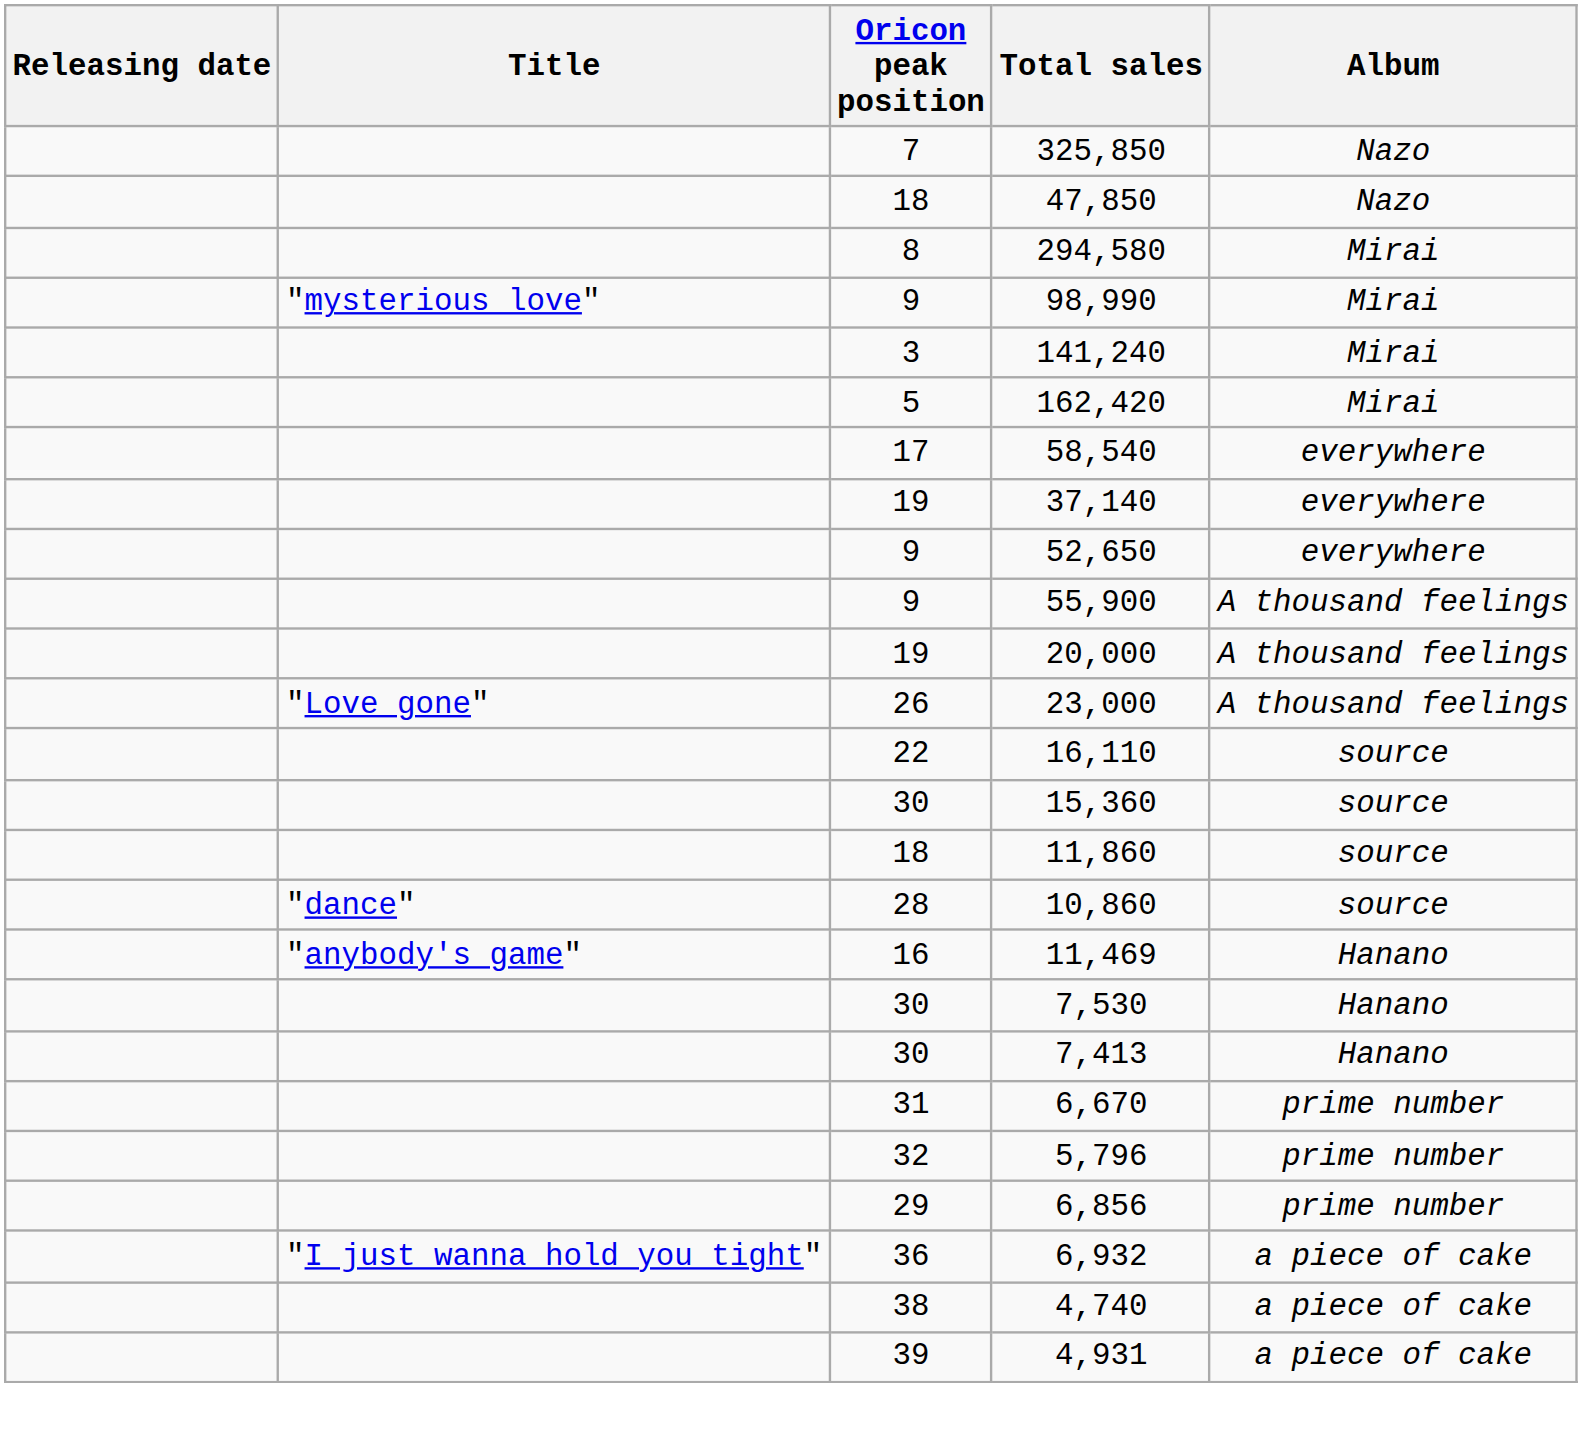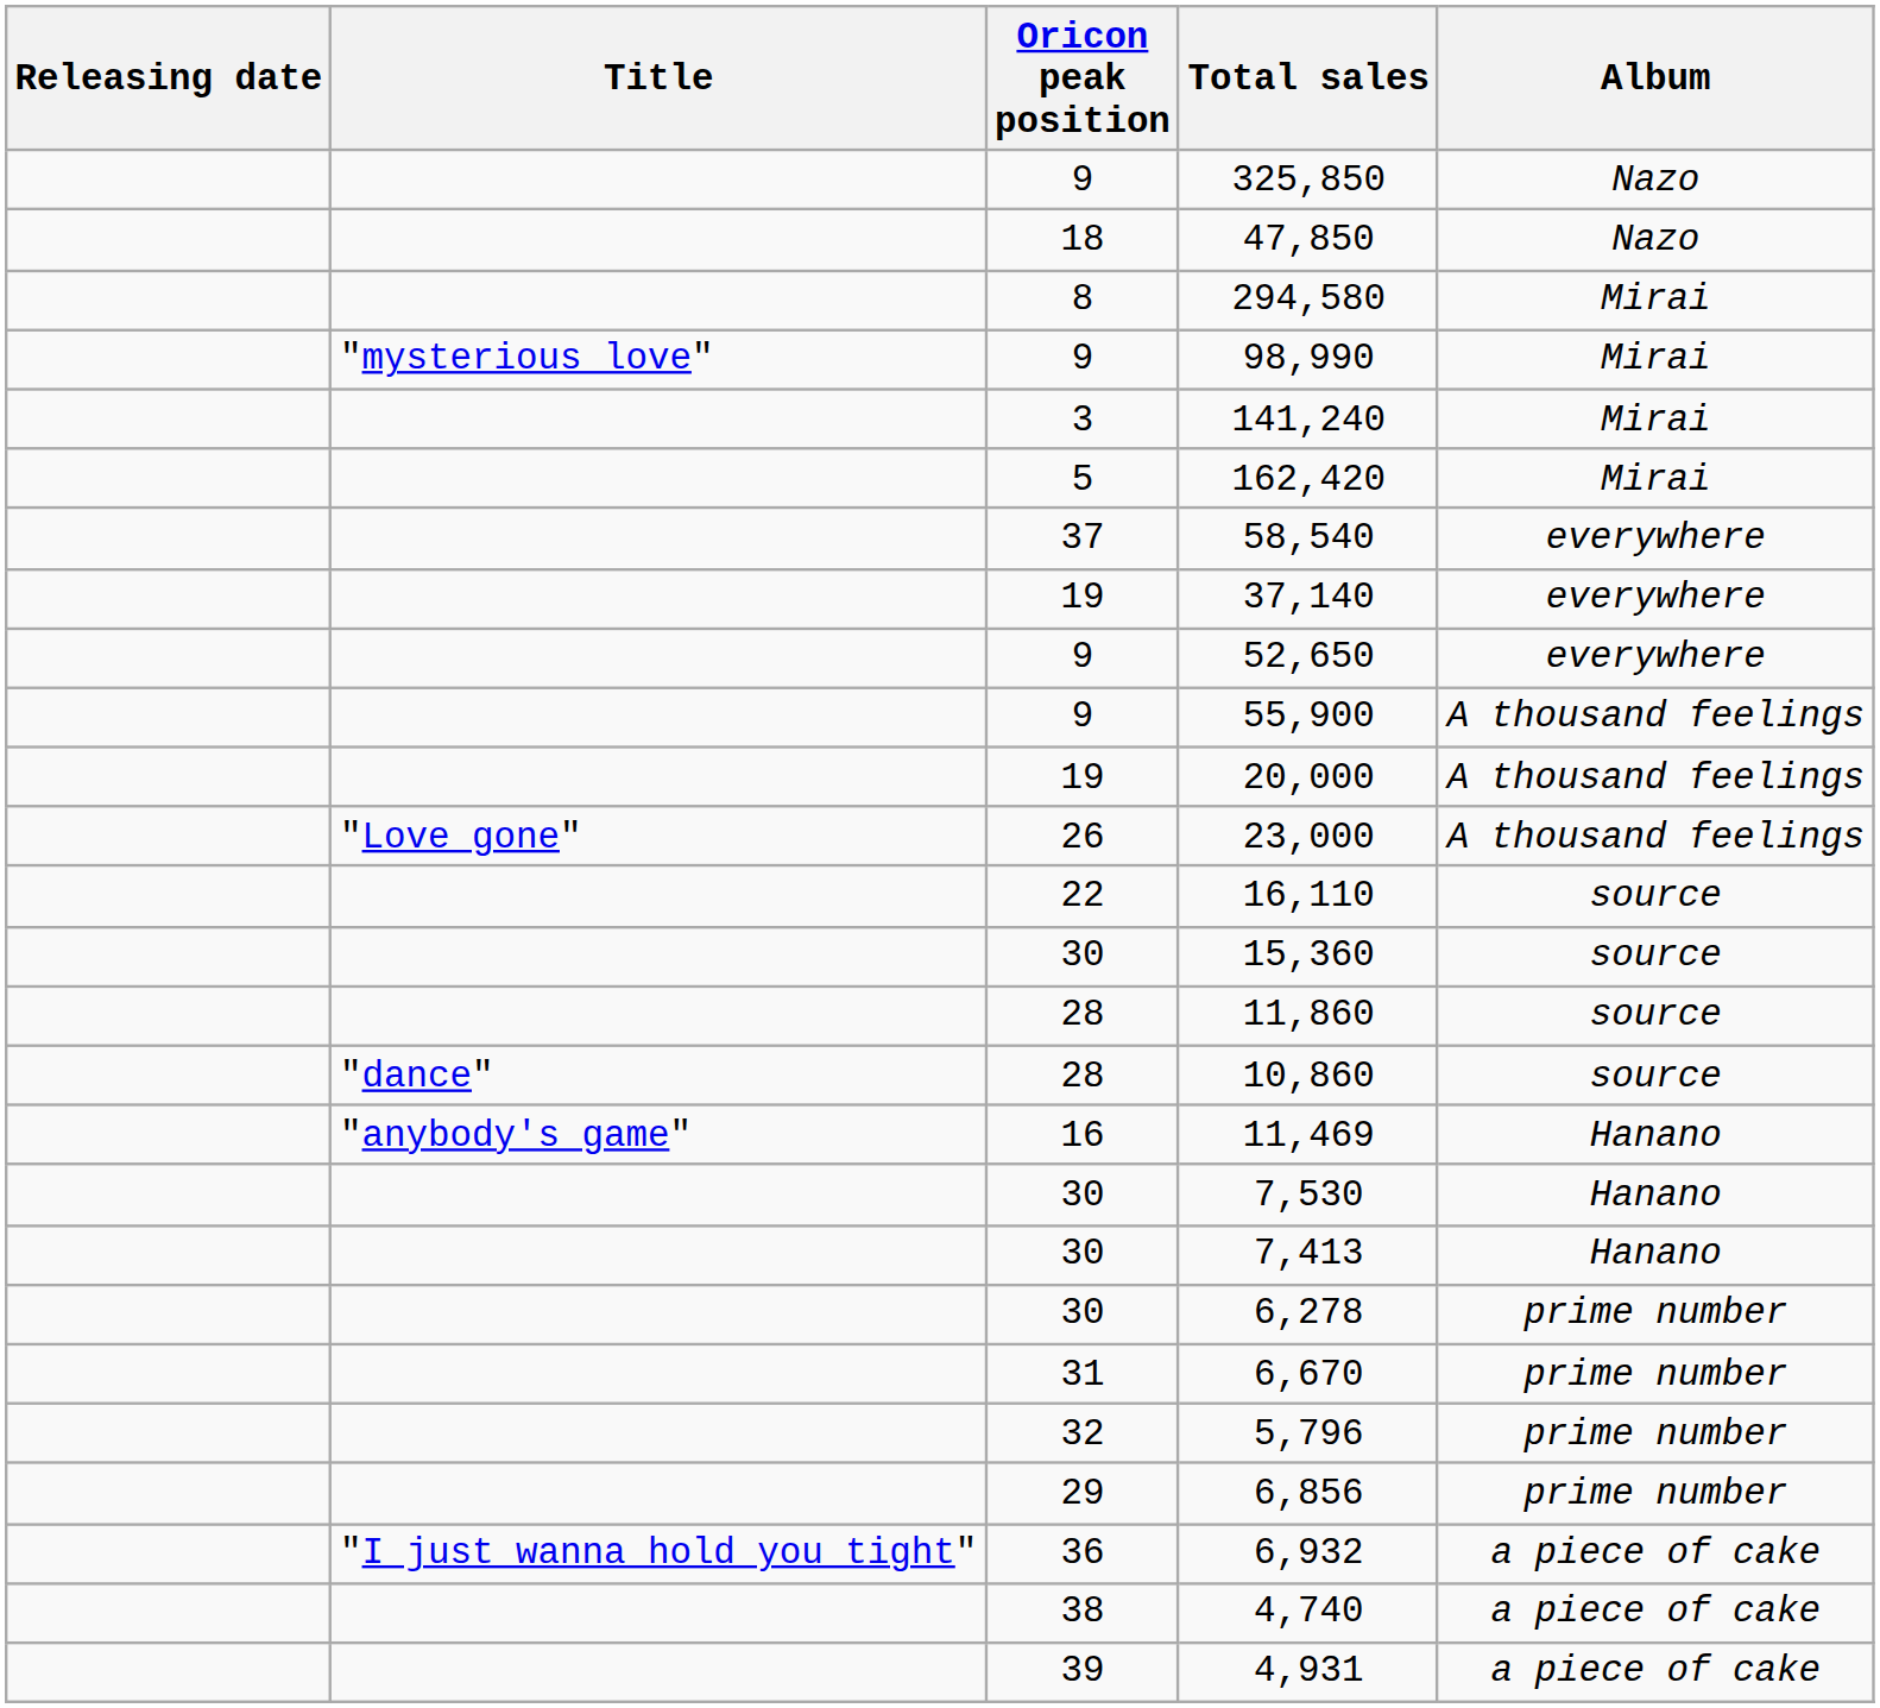325,850 | Oricon peak position: 7 -> 9
58,540 | Oricon peak position: 17 -> 37
11,860 | Oricon peak position: 18 -> 28
+ row: 30 | 6,278 | prime number
